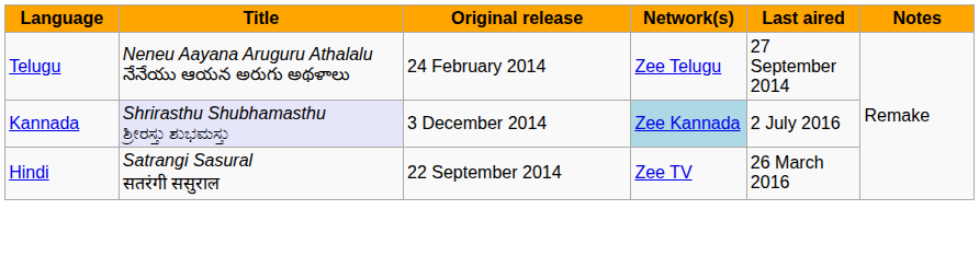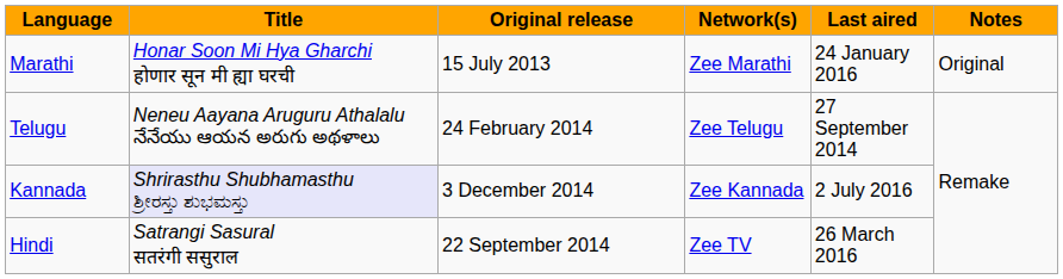+ row: Marathi | Honar Soon Mi Hya Gharchi होणार सून मी ह्या घरची | 15 July 2013 | Zee Marathi | 24 January 2016 | Original
Kannada | Network(s): lightblue background -> no background
